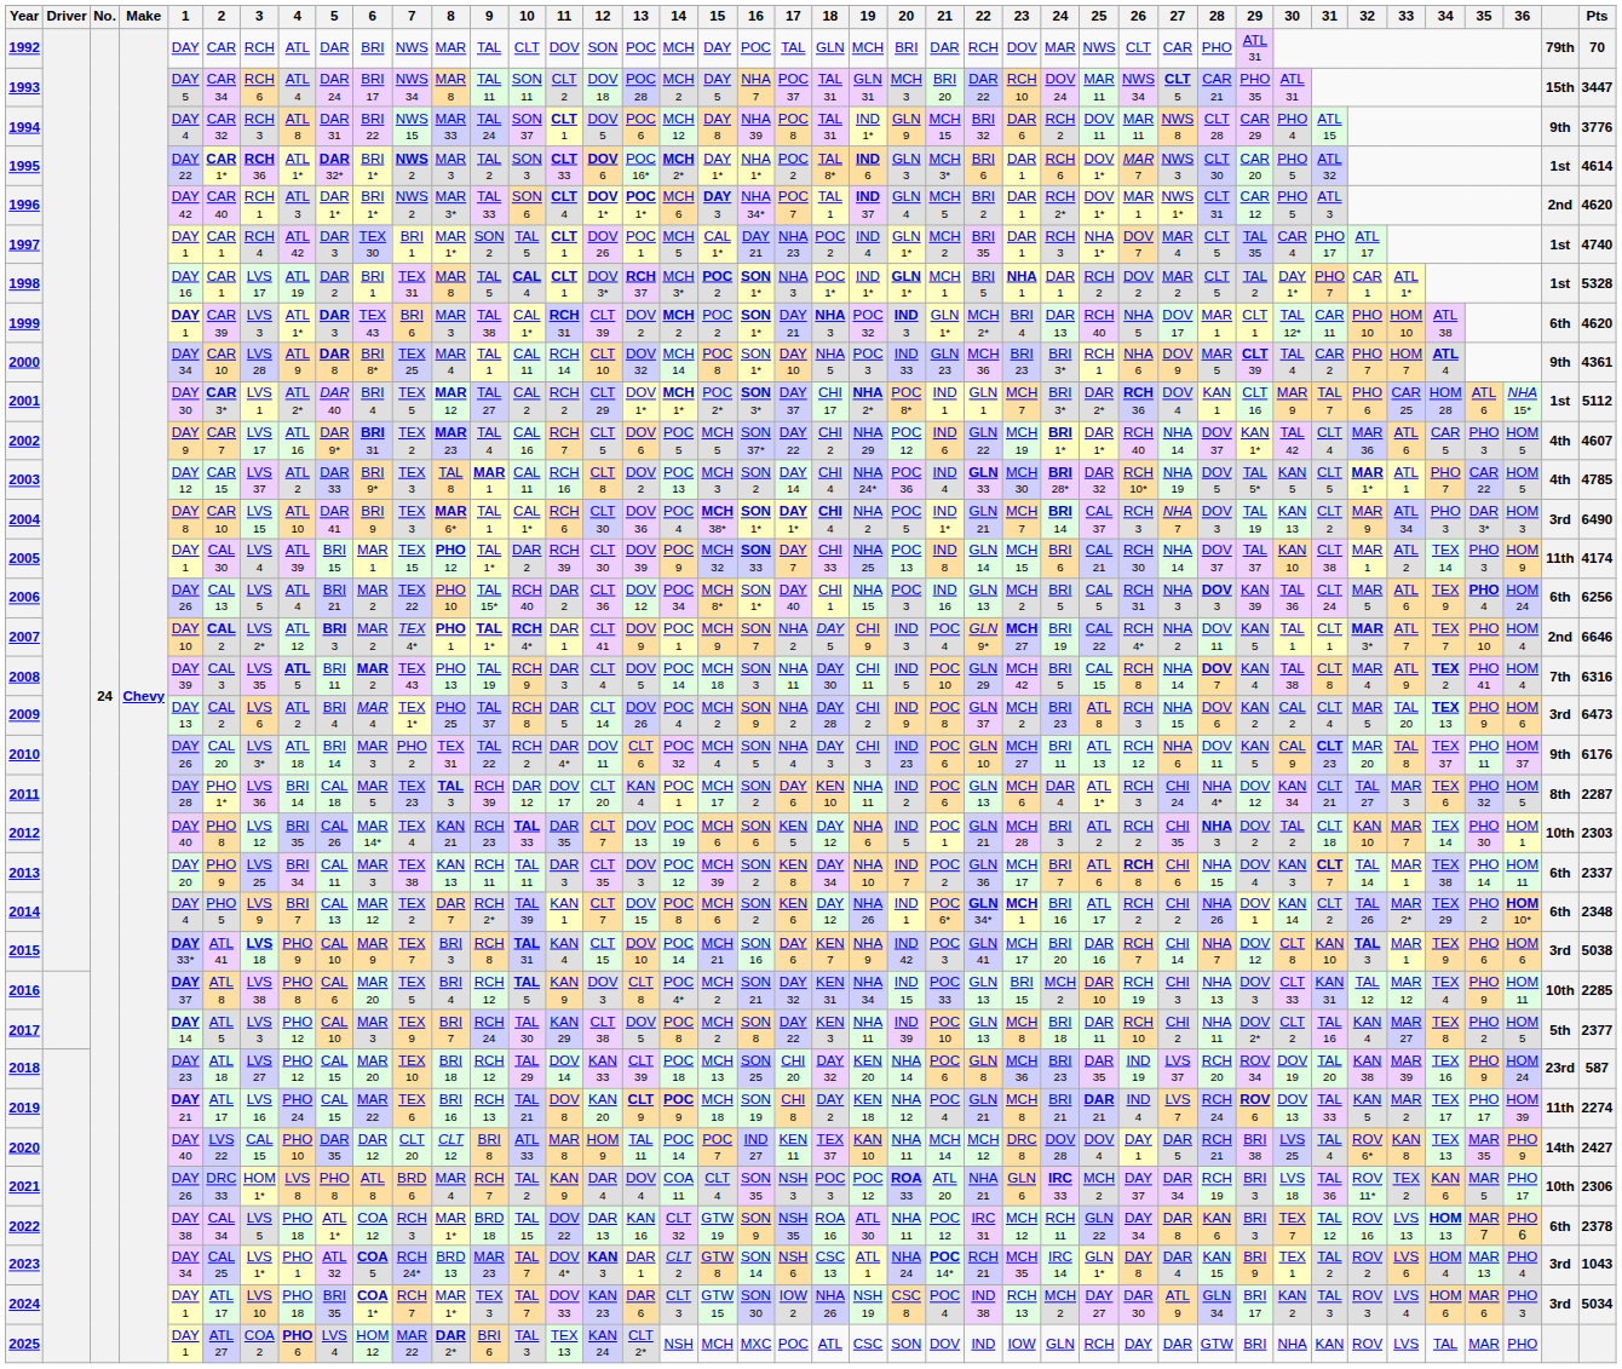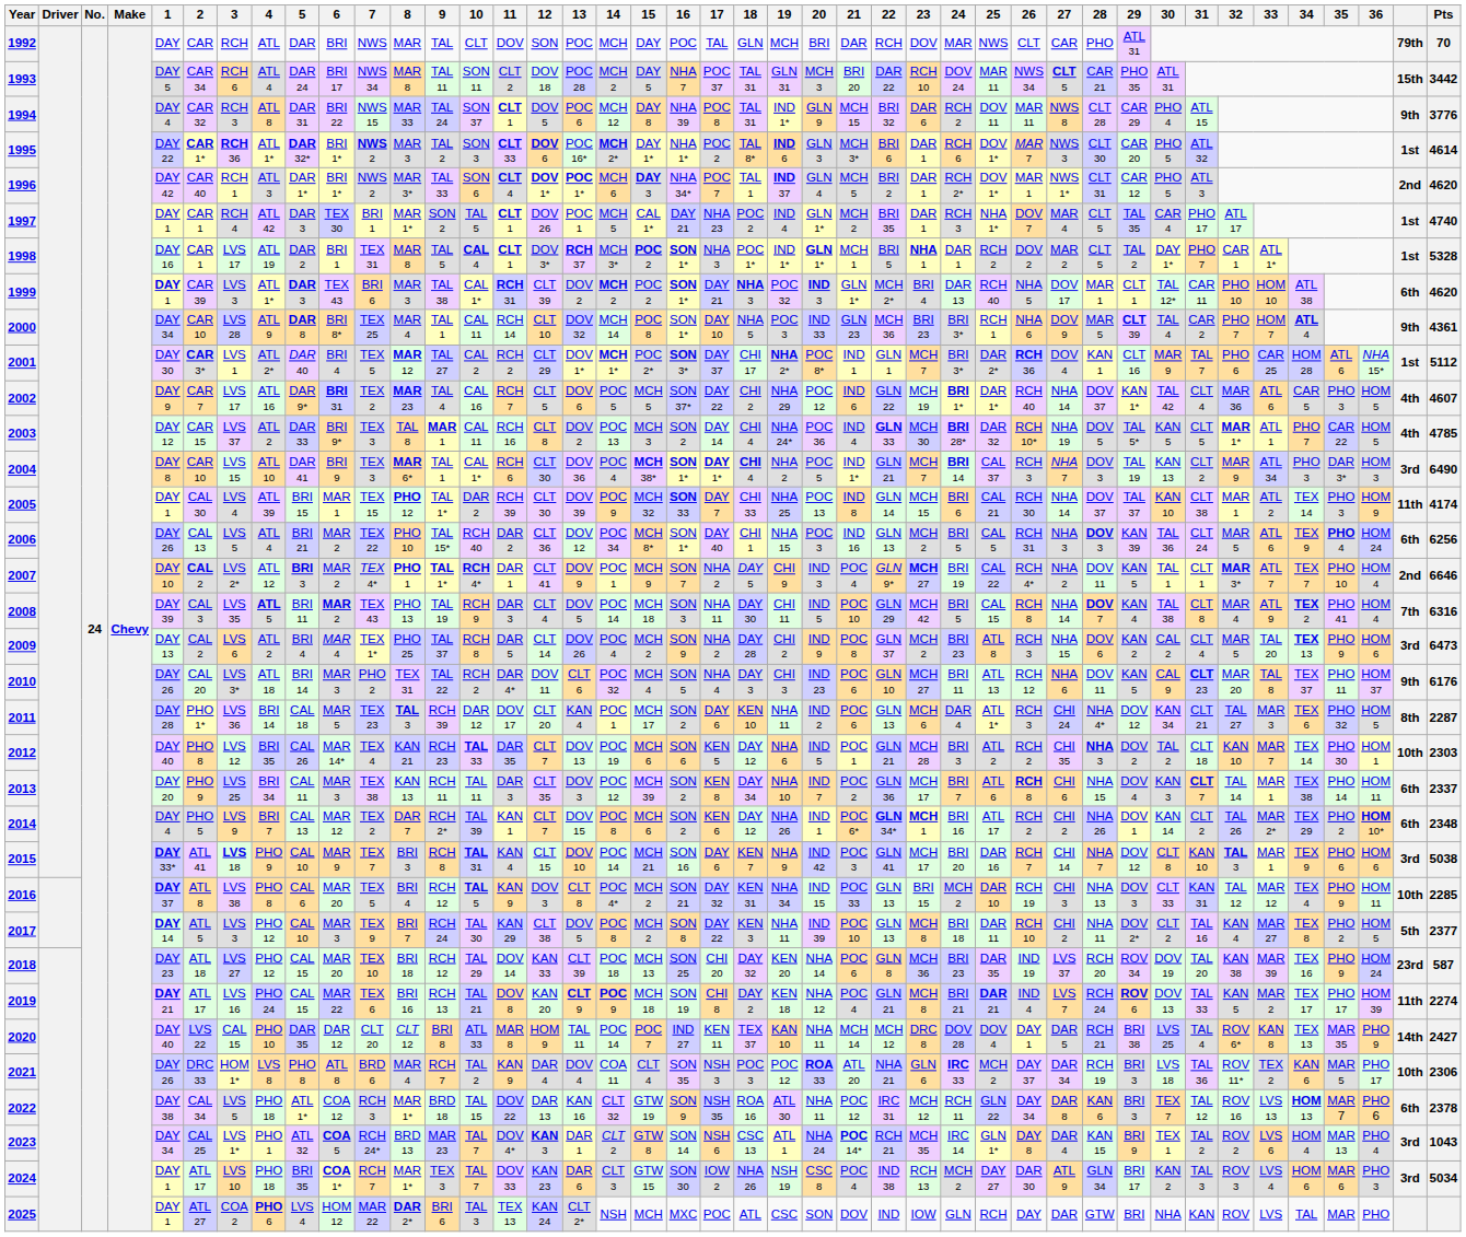1993 | Pts: 3447 -> 3442
